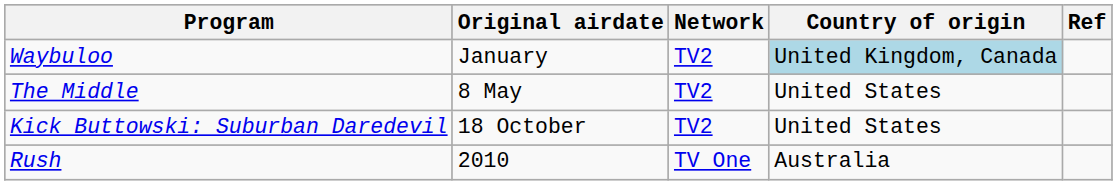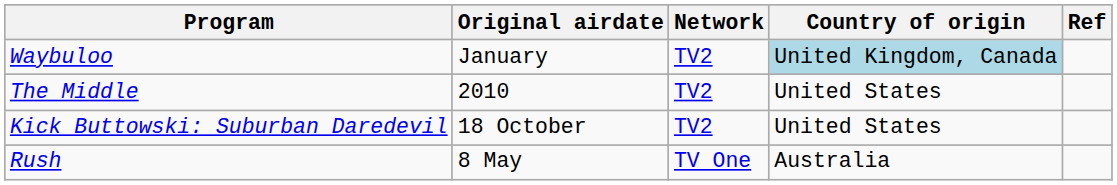The Middle | Original airdate: 8 May -> 2010
Rush | Original airdate: 2010 -> 8 May
